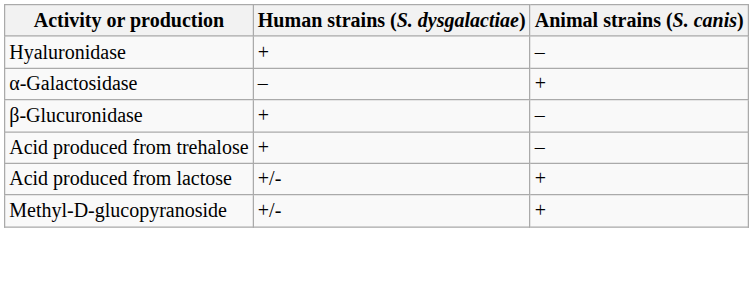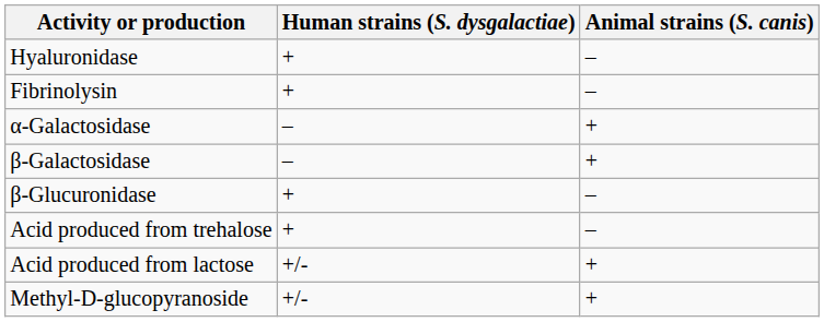+ row: Fibrinolysin | + | –
+ row: β-Galactosidase | – | +
